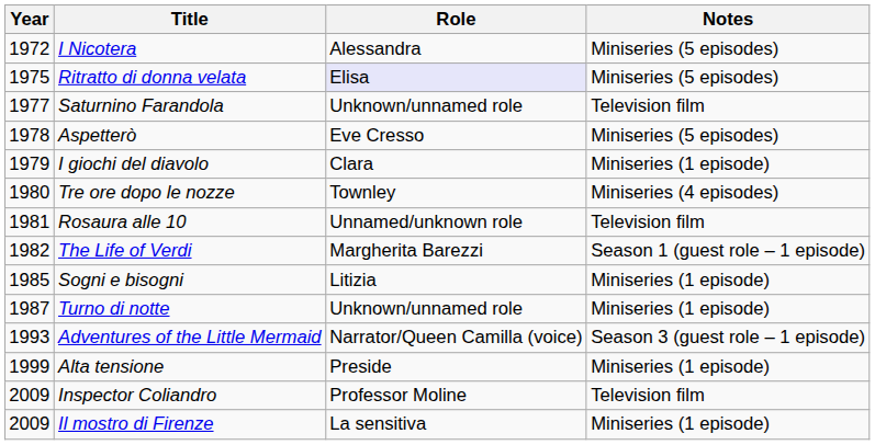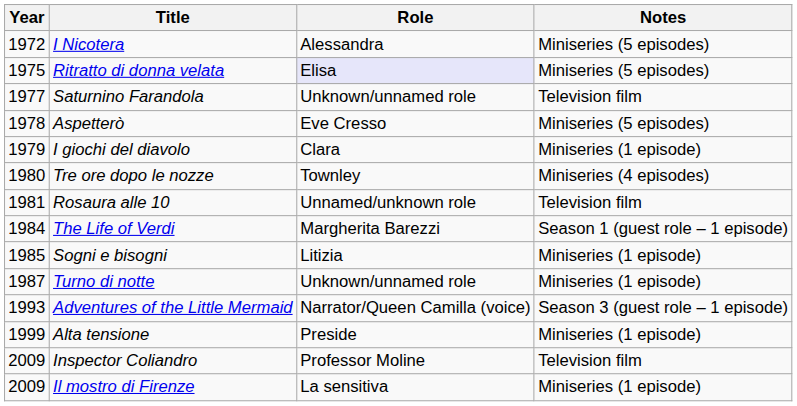The Life of Verdi | Year: 1982 -> 1984
